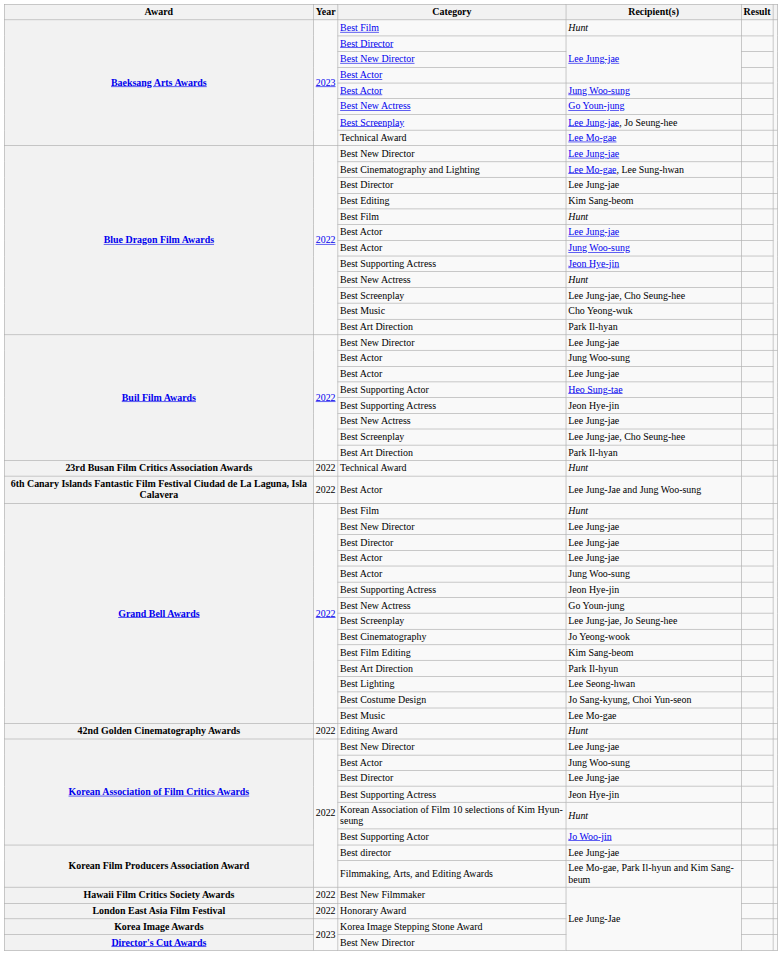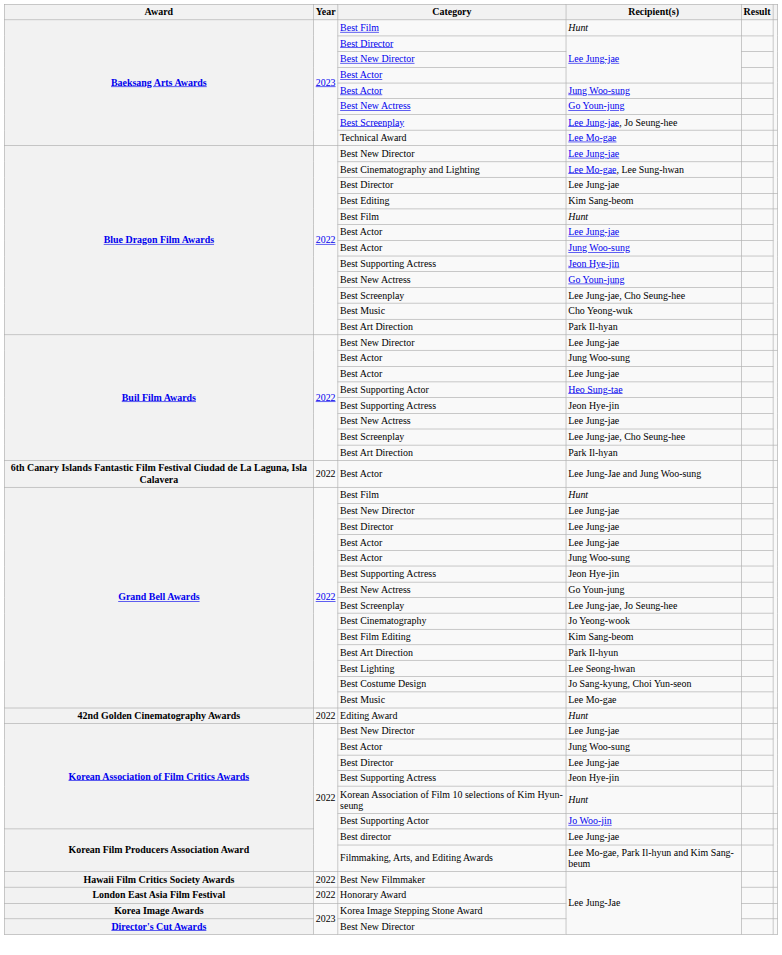Blue Dragon Film Awards / Best New Actress | Recipient(s): Hunt -> Go Youn-jung
- row: 23rd Busan Film Critics Association Awards | 2022 | Technical Award | Hunt
